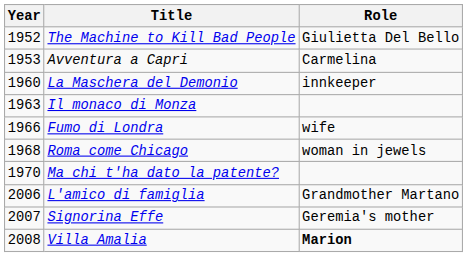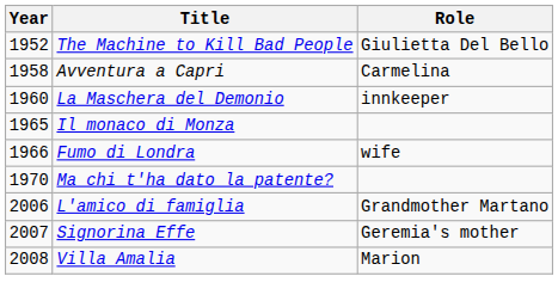Avventura a Capri | Year: 1953 -> 1958
Il monaco di Monza | Year: 1963 -> 1965
- row: 1968 | Roma come Chicago | woman in jewels
Villa Amalia | Role: bold -> normal
